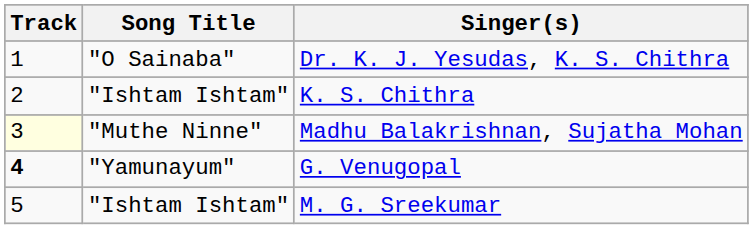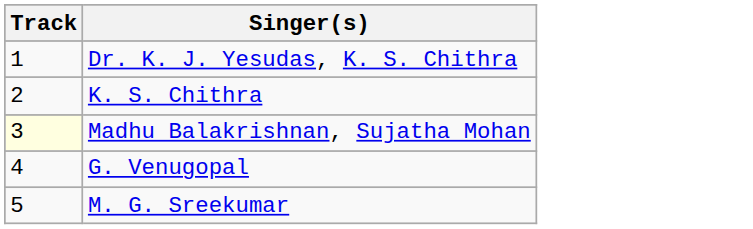- column: Song Title | "O Sainaba" | "Ishtam Ishtam" | "Muthe Ninne" | "Yamunayum" | "Ishtam Ishtam"
G. Venugopal | Track: bold -> normal
